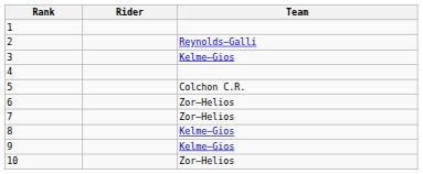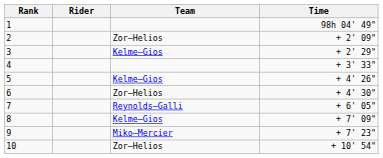+ column: Time | 98h 04' 49" | + 2' 09" | + 2' 29" | + 3' 33" | + 4' 26" | + 4' 30" | + 6' 05" | + 7' 09" | + 7' 23" | + 10' 54"
2 | Team: Reynolds–Galli -> Zor–Helios
5 | Team: Colchon C.R. -> Kelme–Gios
7 | Team: Zor–Helios -> Reynolds–Galli
9 | Team: Kelme–Gios -> Miko–Mercier
